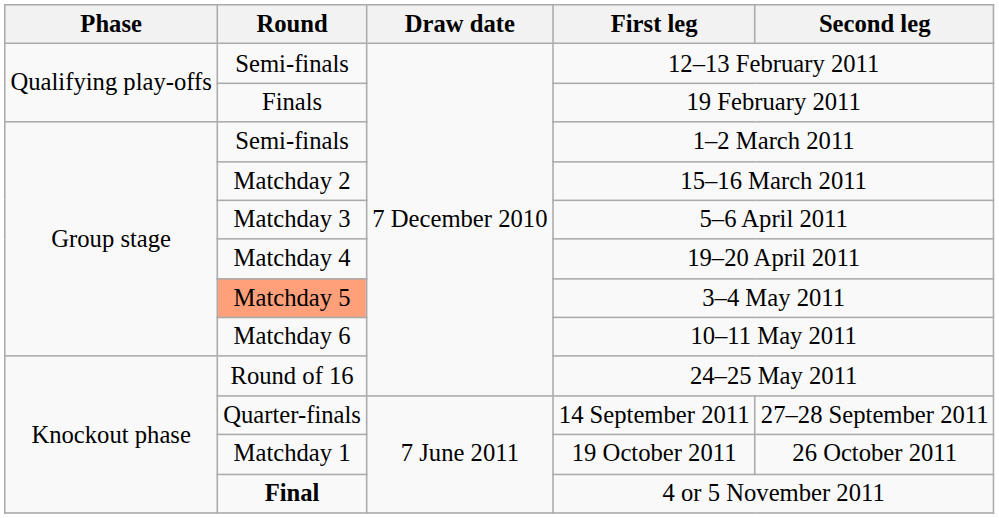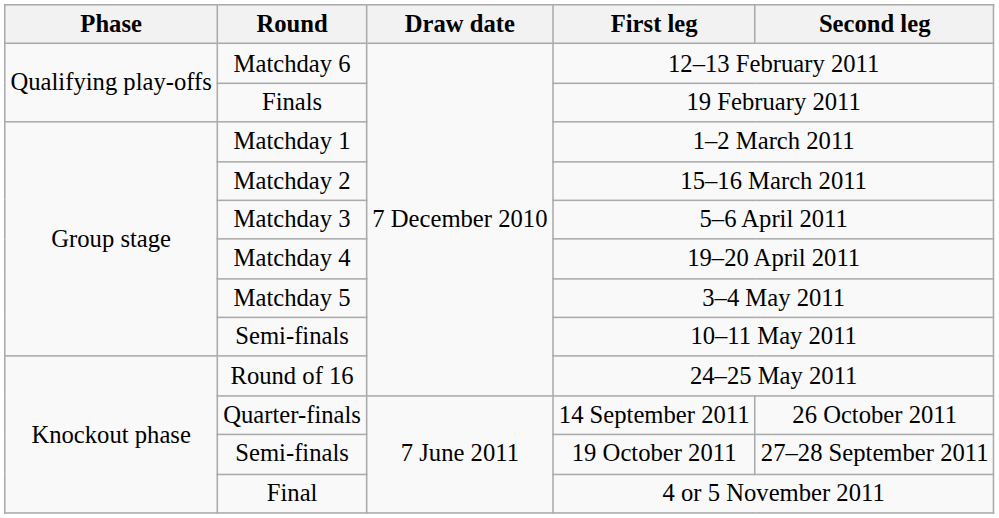12–13 February 2011 | Round: Semi-finals -> Matchday 6
1–2 March 2011 | Round: Semi-finals -> Matchday 1
3–4 May 2011 | Round: lightsalmon background -> no background
10–11 May 2011 | Round: Matchday 6 -> Semi-finals
14 September 2011 | Second leg: 27–28 September 2011 -> 26 October 2011
19 October 2011 | Round: Matchday 1 -> Semi-finals
19 October 2011 | Second leg: 26 October 2011 -> 27–28 September 2011
4 or 5 November 2011 | Round: bold -> normal
